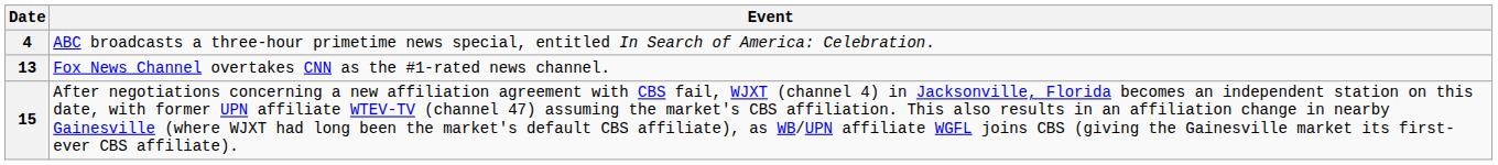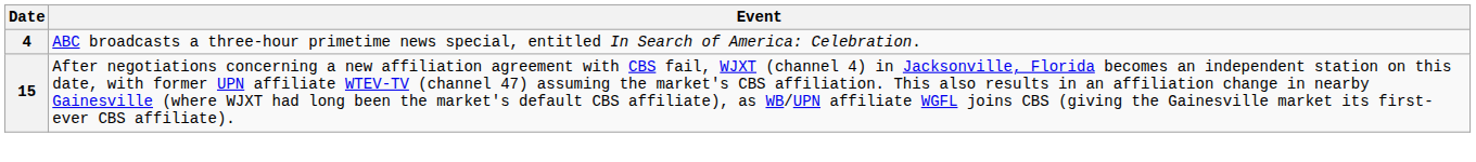- row: 13 | Fox News Channel overtakes CNN as the #1-rated news channel.
